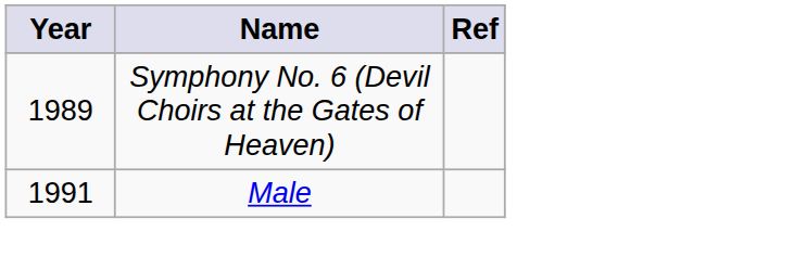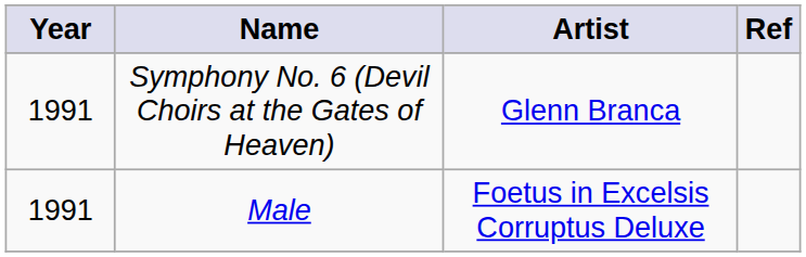+ column: Artist | Glenn Branca | Foetus in Excelsis Corruptus Deluxe
Symphony No. 6 (Devil Choirs at the Gates of Heaven) | Year: 1989 -> 1991
